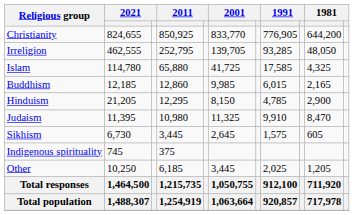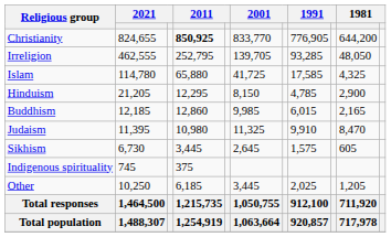Christianity | column 4: normal -> bold
rows swapped: Hinduism <-> Buddhism
